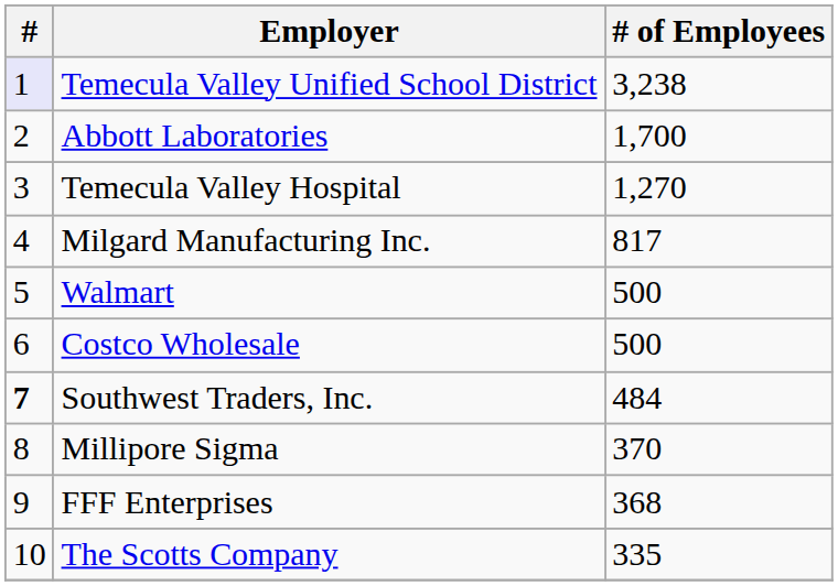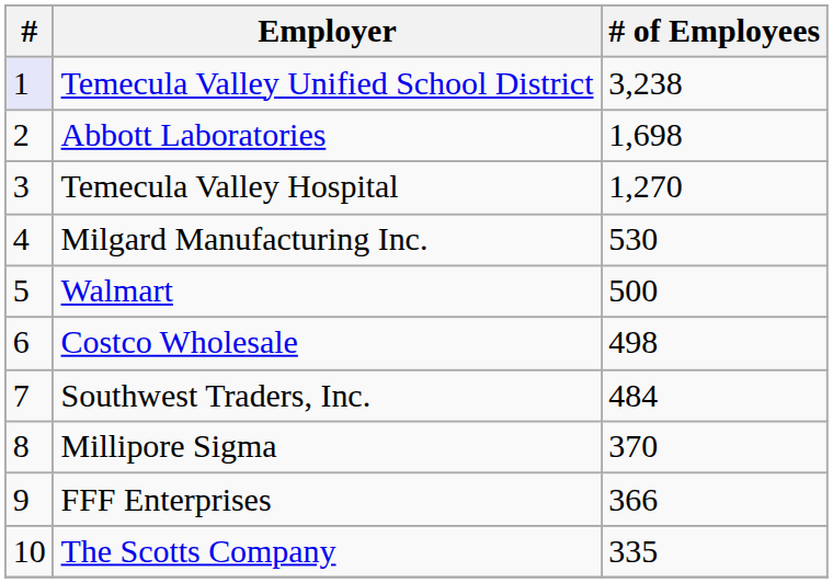Abbott Laboratories | # of Employees: 1,700 -> 1,698
Milgard Manufacturing Inc. | # of Employees: 817 -> 530
Costco Wholesale | # of Employees: 500 -> 498
Southwest Traders, Inc. | #: bold -> normal
FFF Enterprises | # of Employees: 368 -> 366
